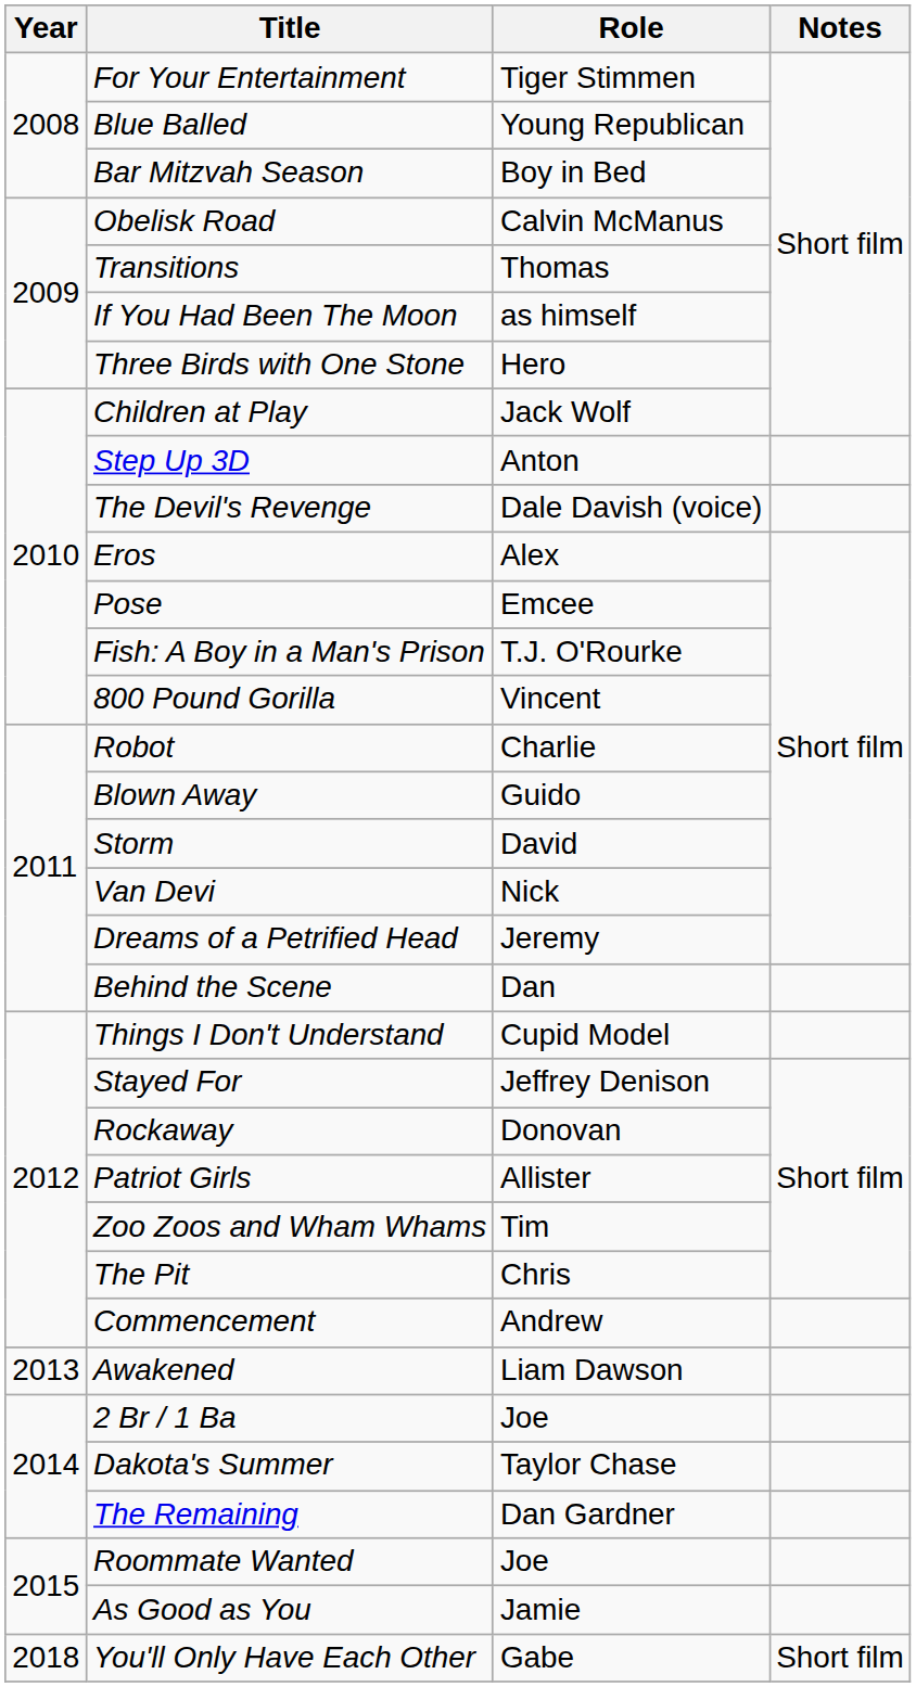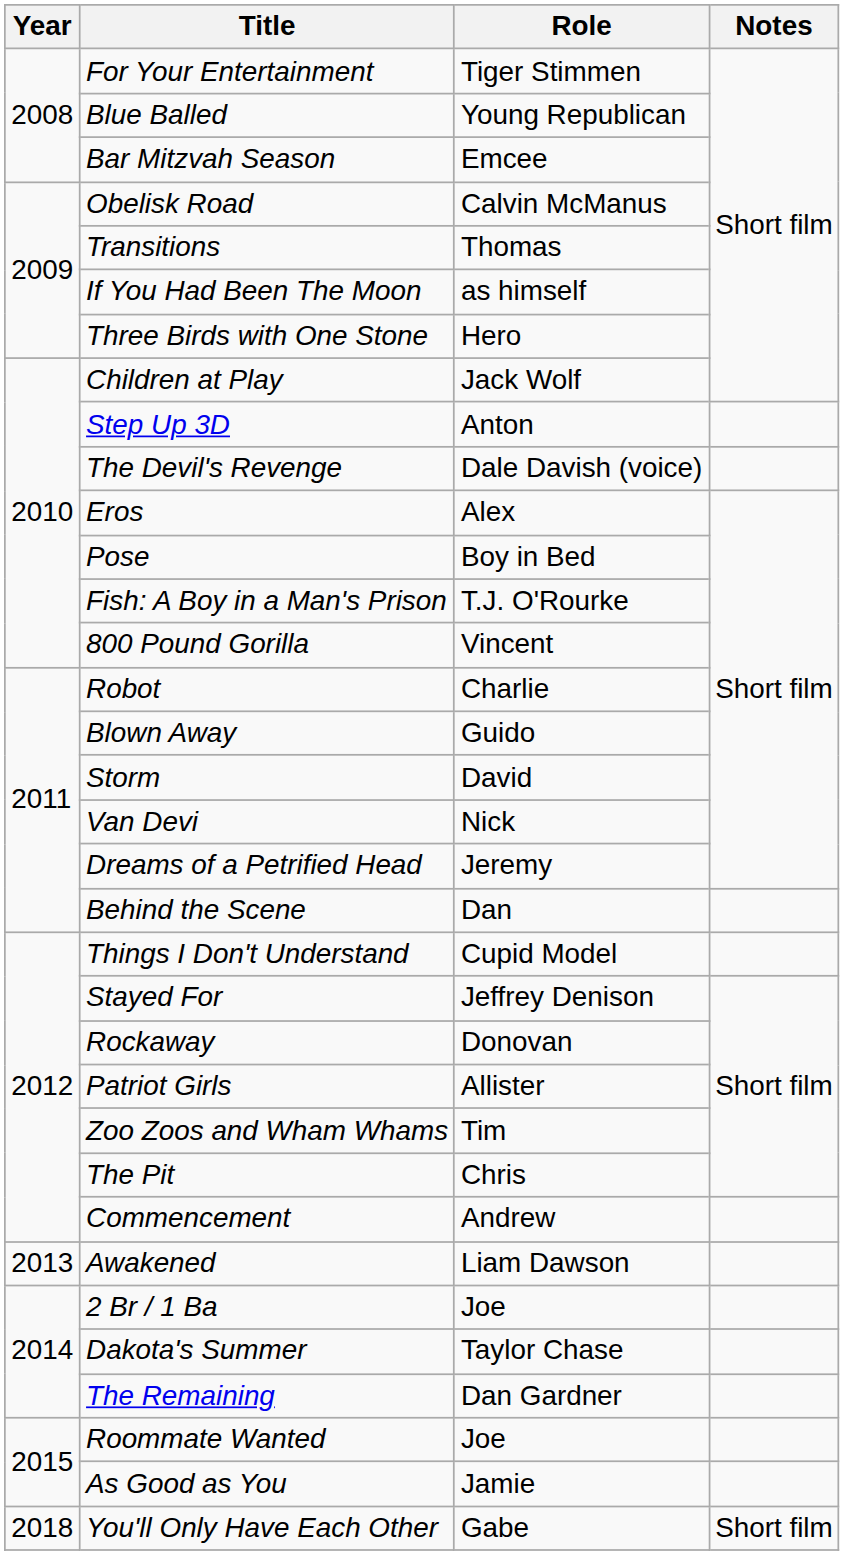Bar Mitzvah Season | Role: Boy in Bed -> Emcee
Pose | Role: Emcee -> Boy in Bed
